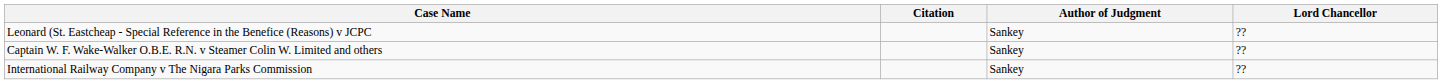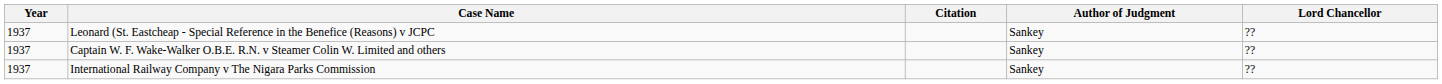+ column: Year | 1937 | 1937 | 1937
